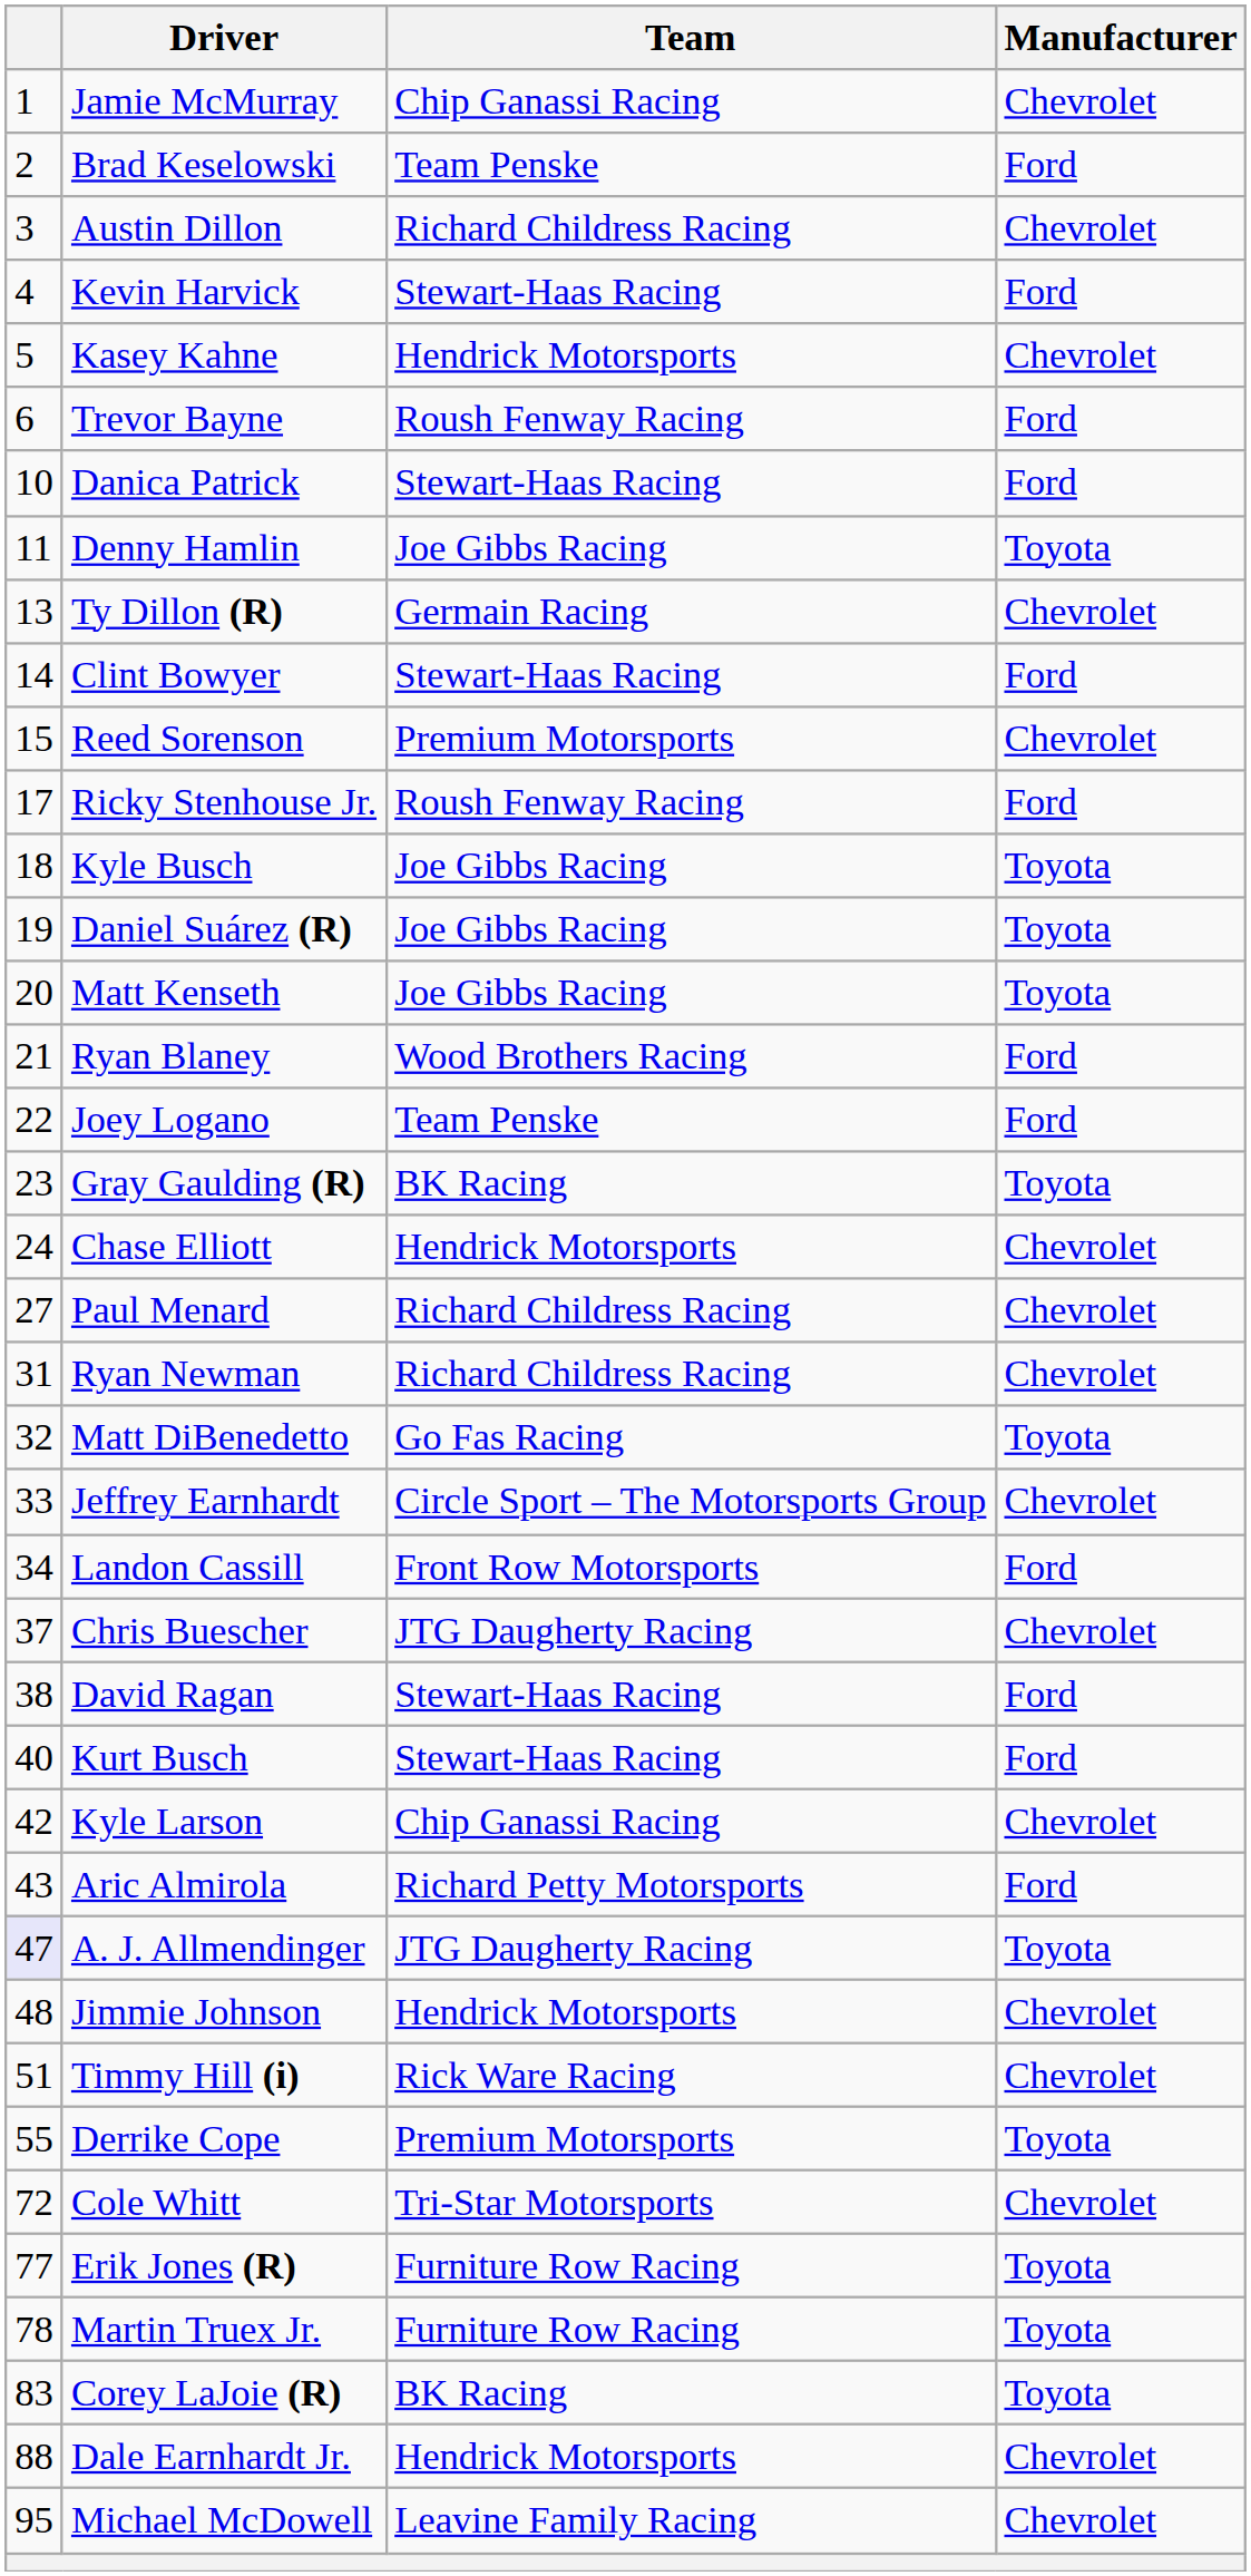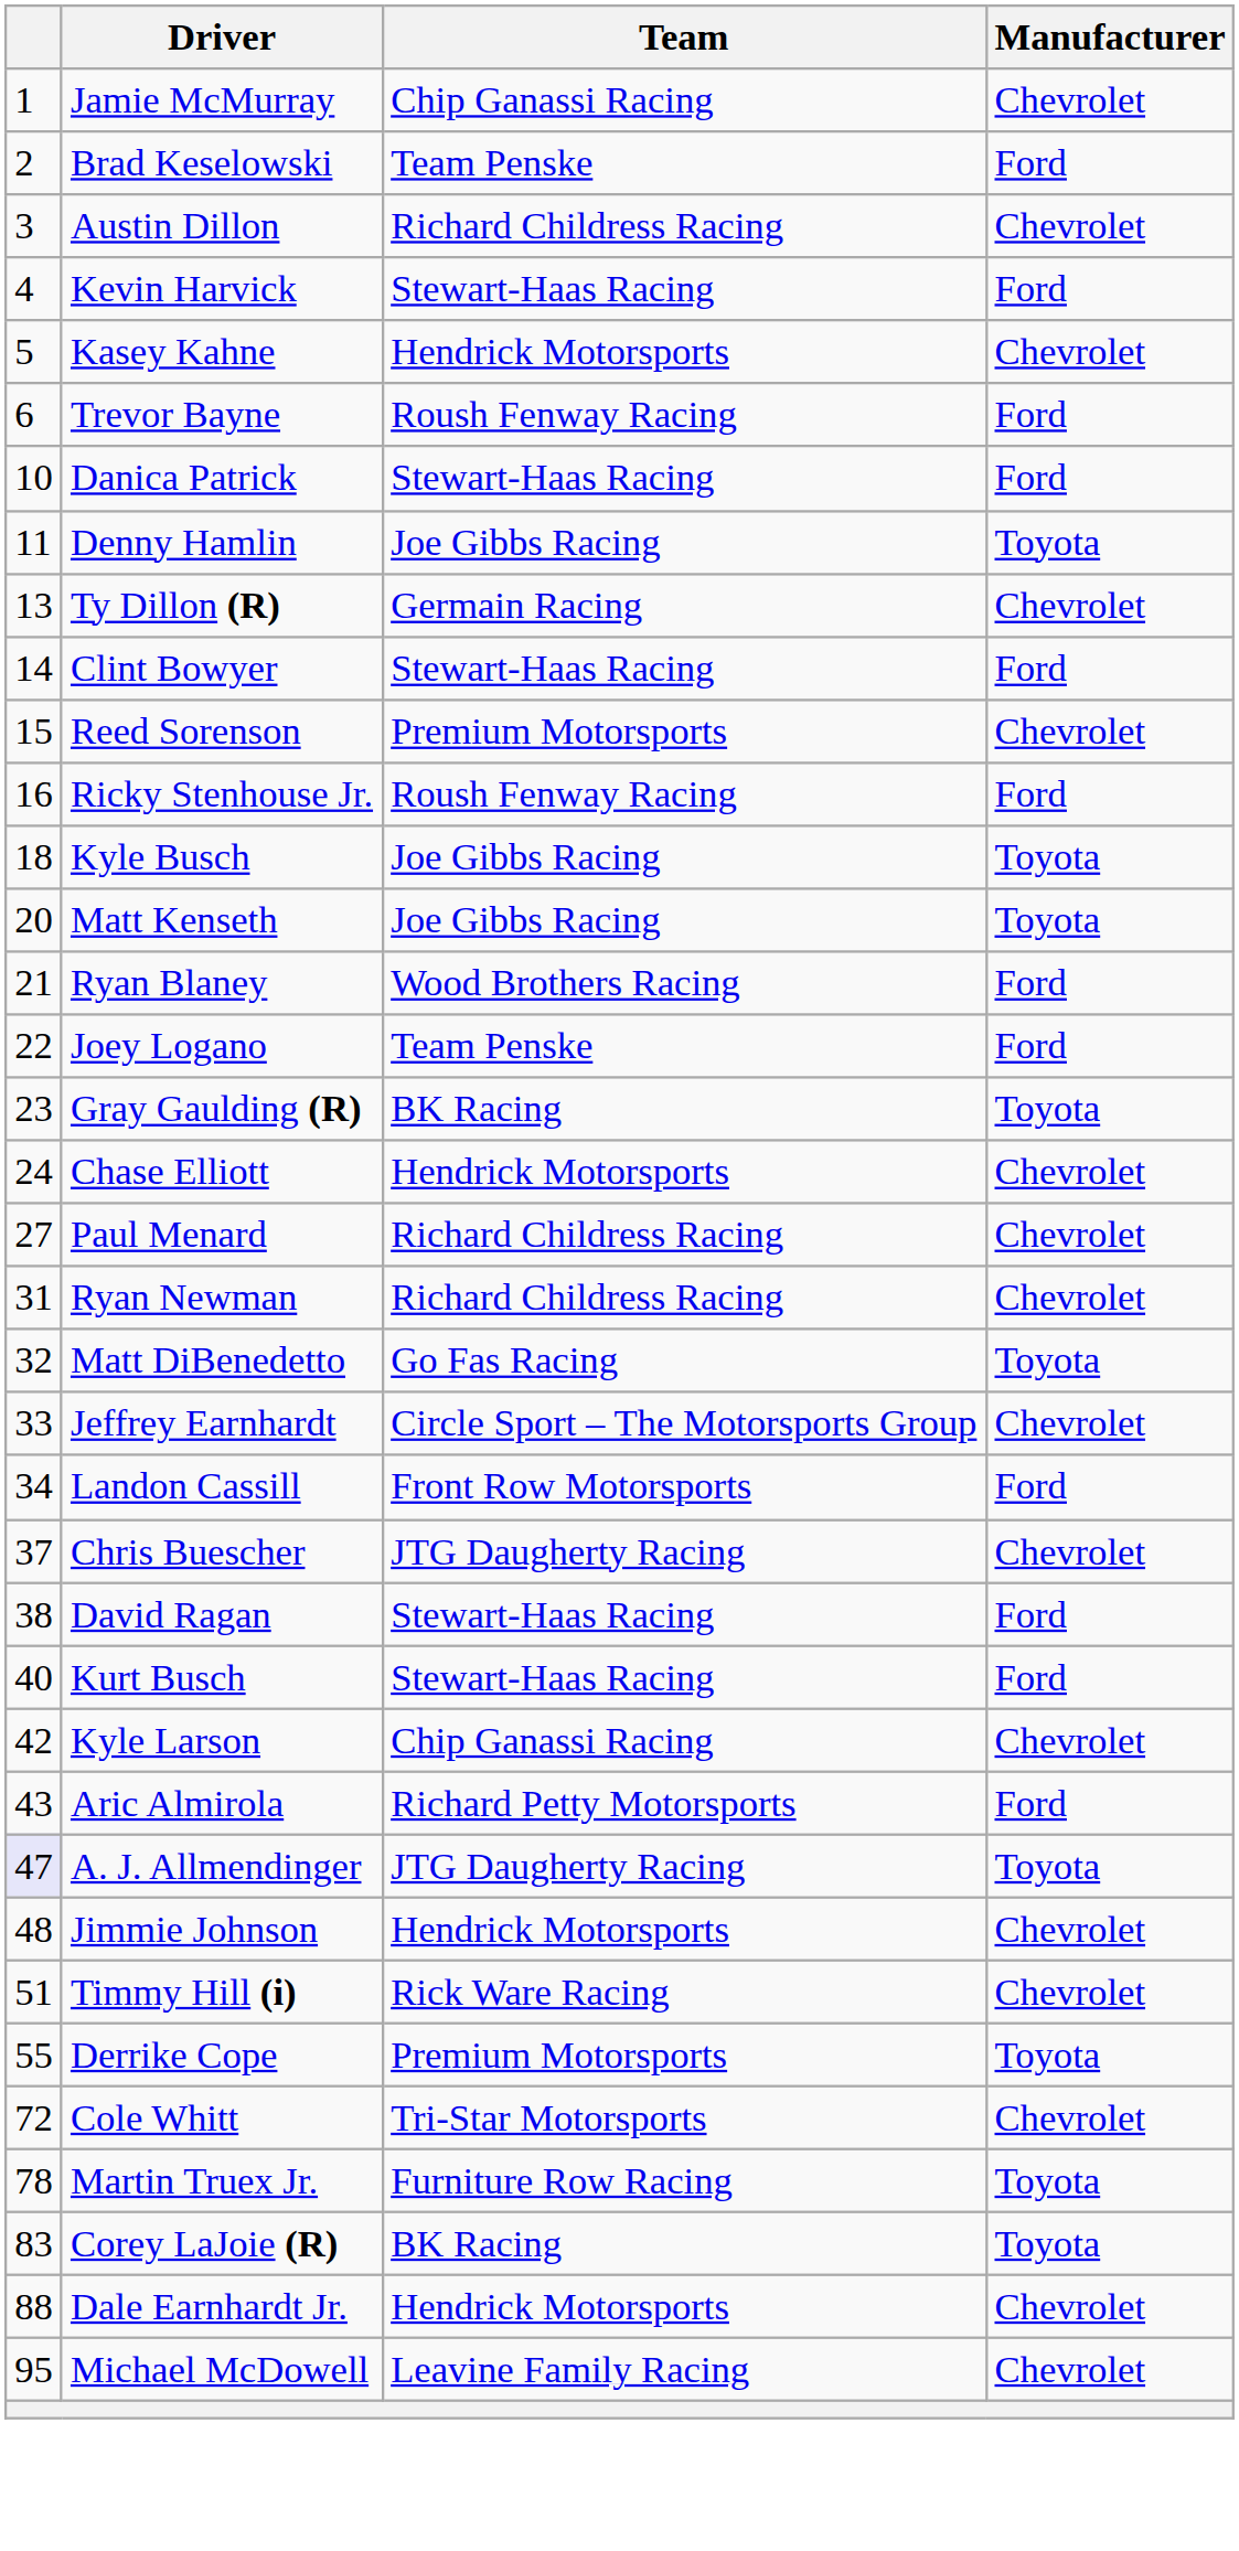Ricky Stenhouse Jr. | column 1: 17 -> 16
- row: 19 | Daniel Suárez (R) | Joe Gibbs Racing | Toyota
- row: 77 | Erik Jones (R) | Furniture Row Racing | Toyota
